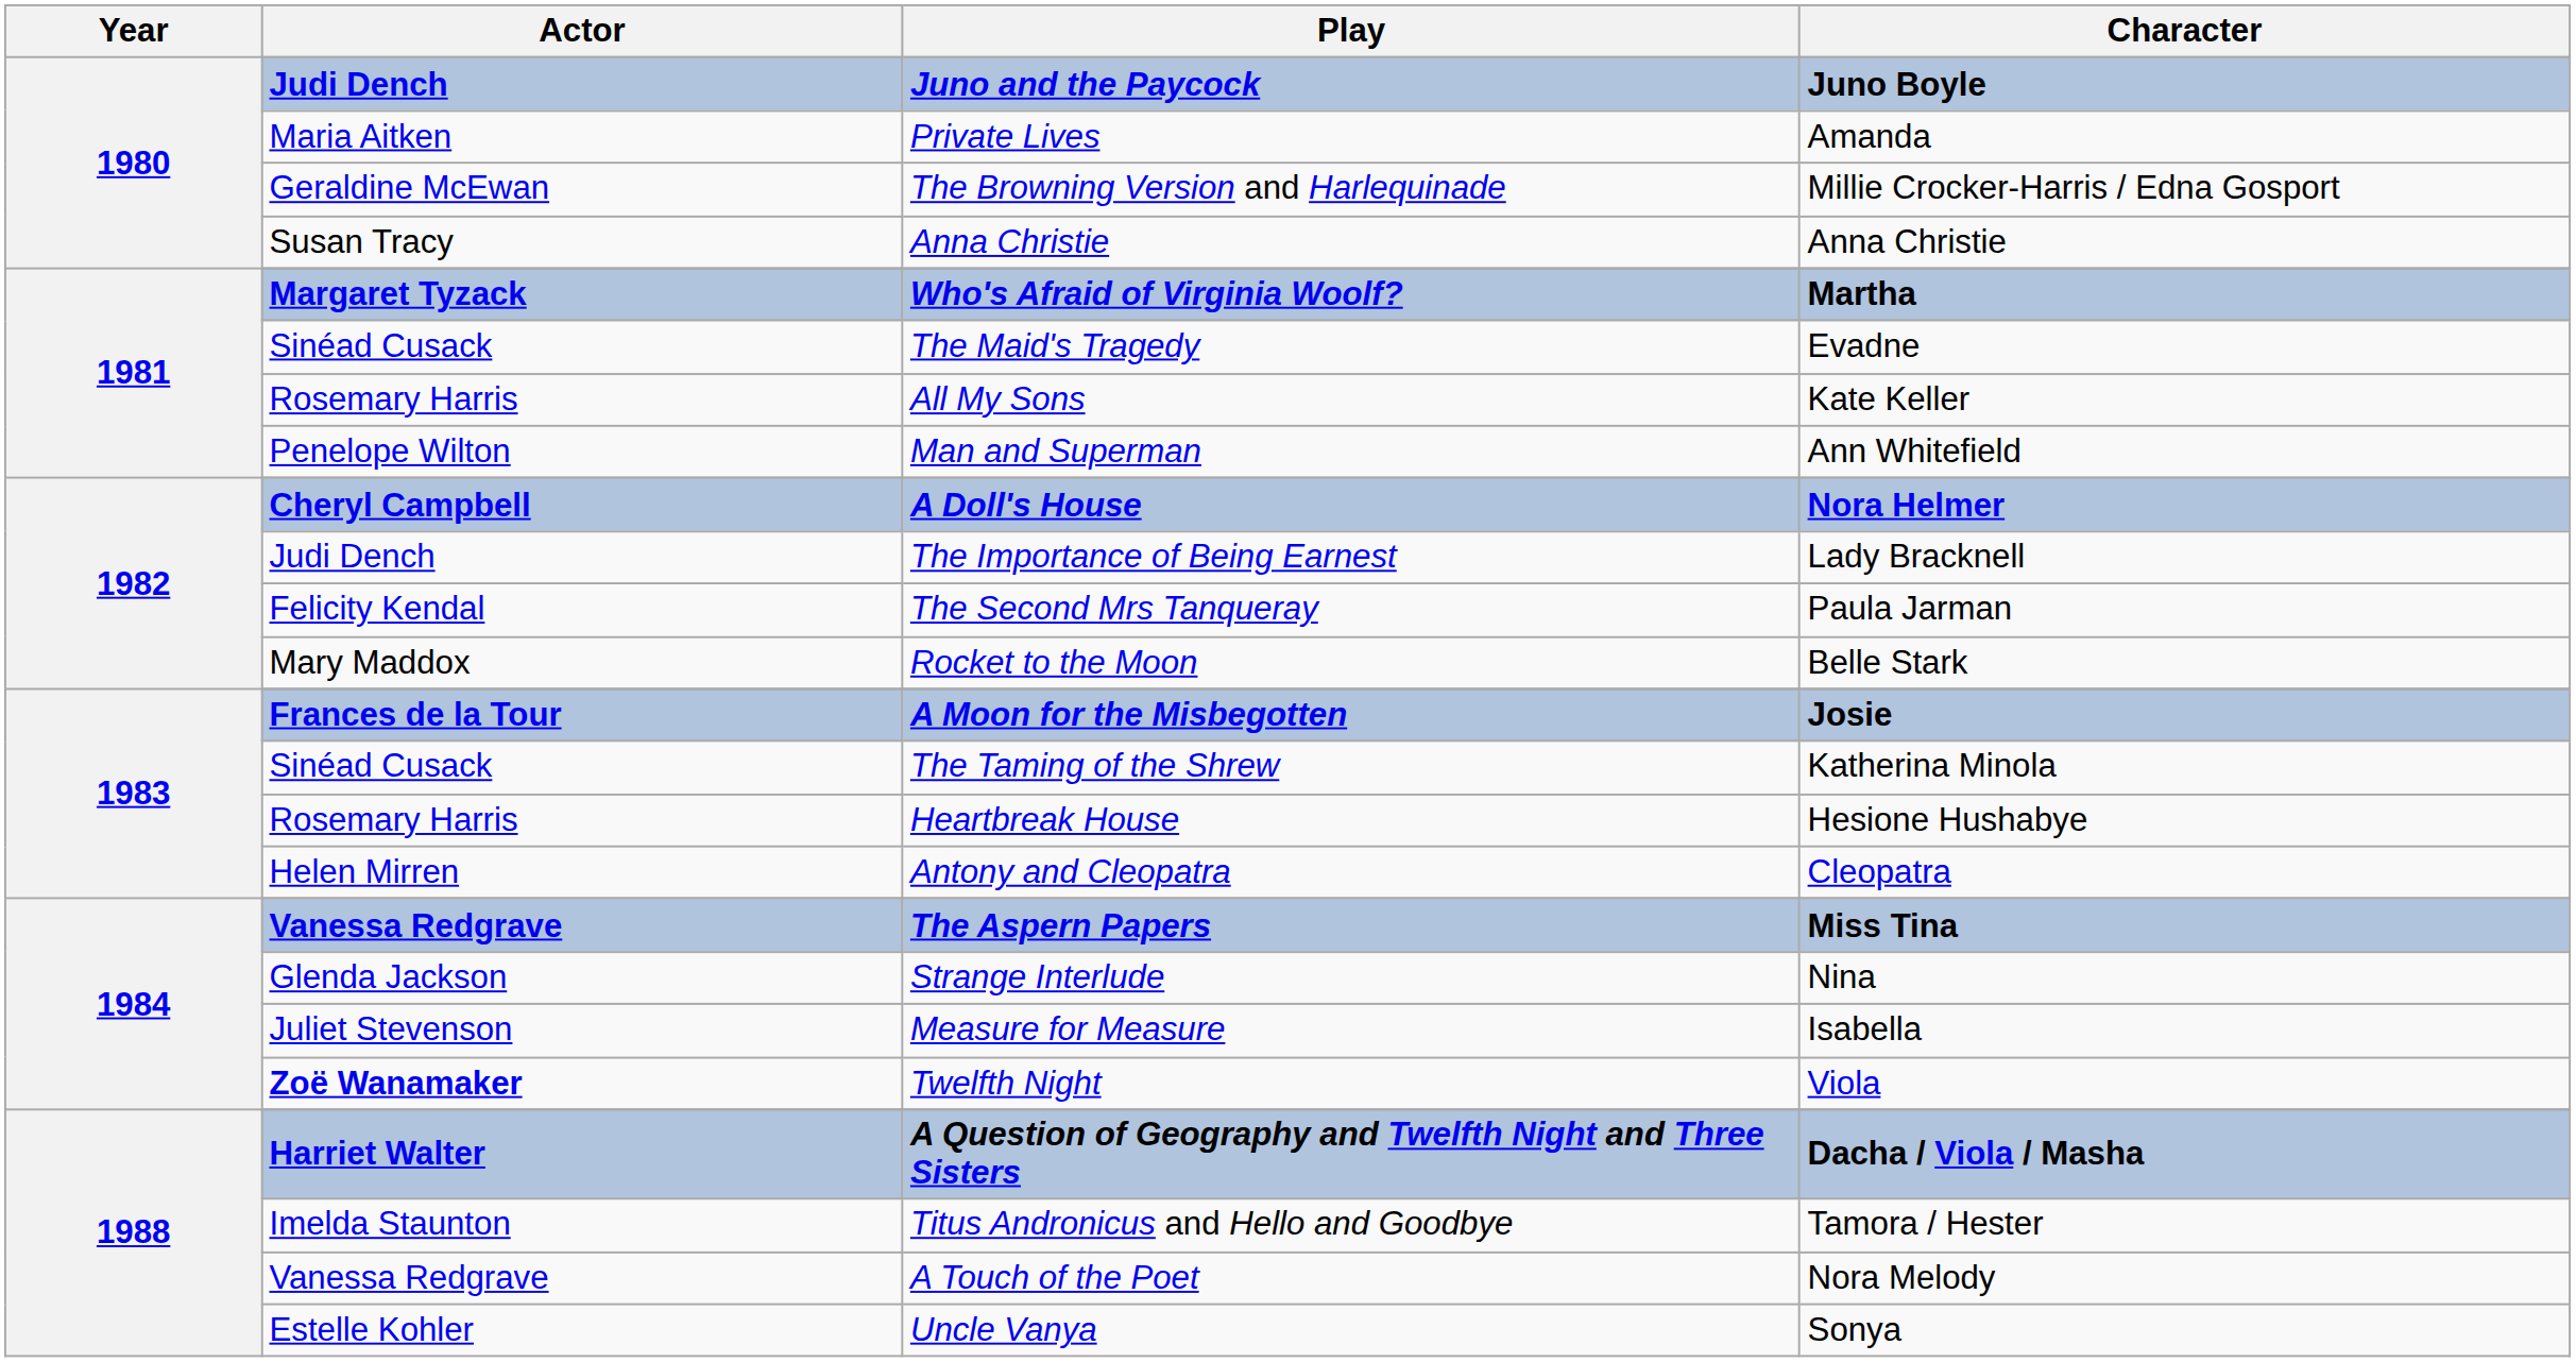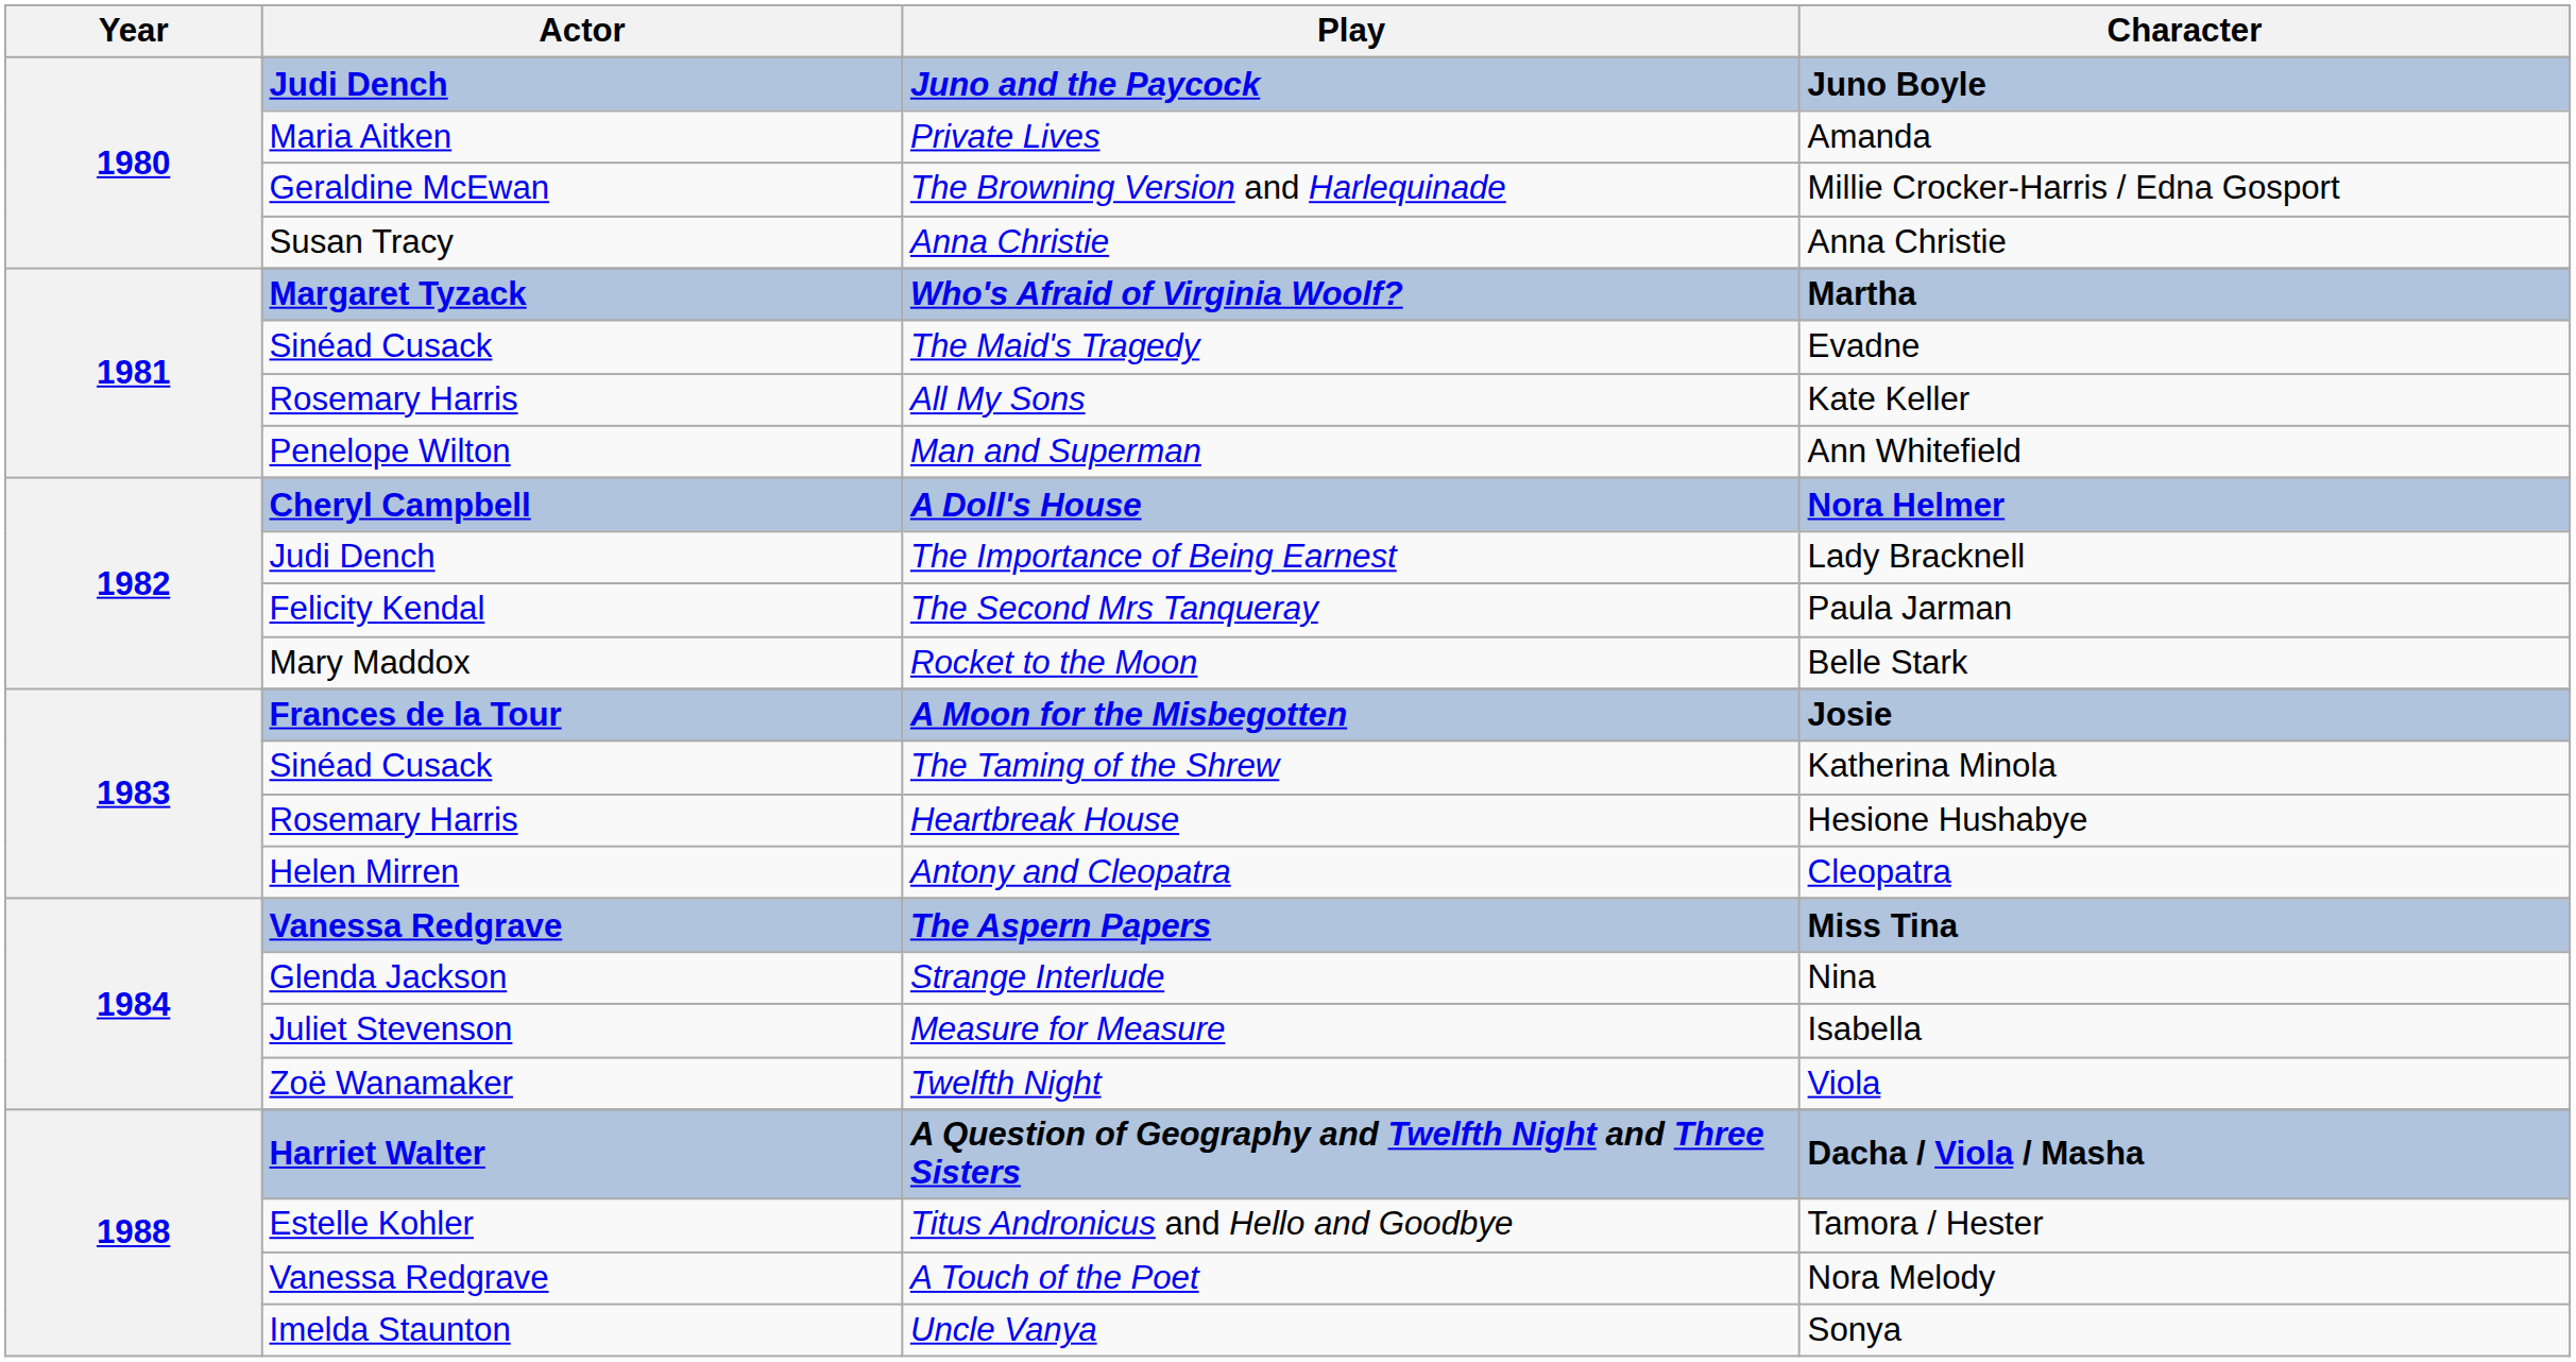Twelfth Night | Actor: bold -> normal
Titus Andronicus and Hello and Goodbye | Actor: Imelda Staunton -> Estelle Kohler
Uncle Vanya | Actor: Estelle Kohler -> Imelda Staunton
